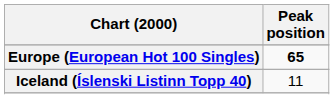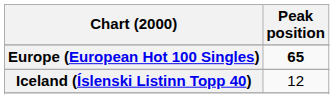Iceland (Íslenski Listinn Topp 40) | Peak position: 11 -> 12
